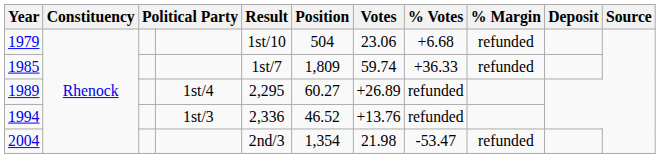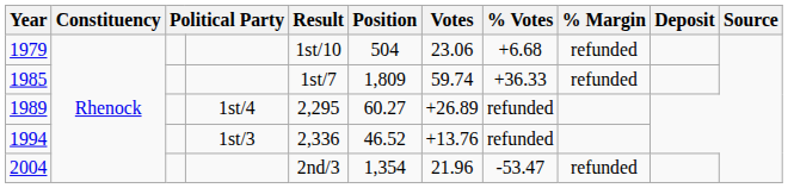2004 | Votes: 21.98 -> 21.96
